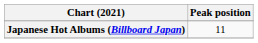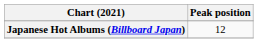Japanese Hot Albums (Billboard Japan) | Peak position: 11 -> 12
